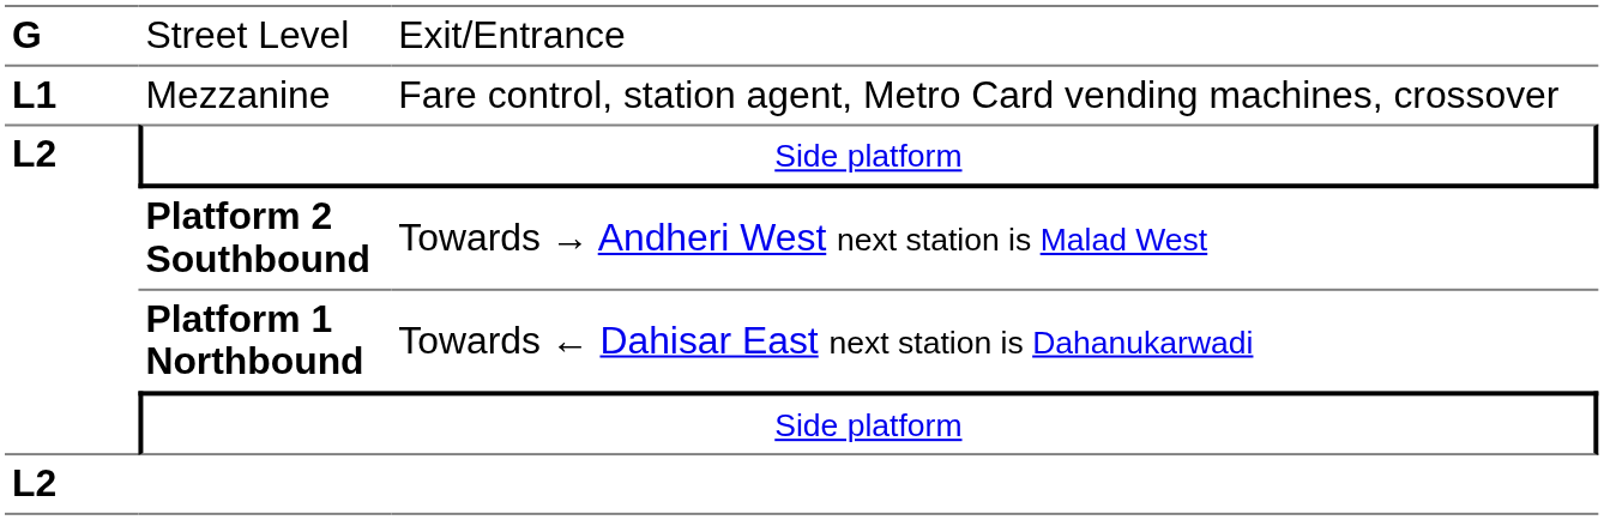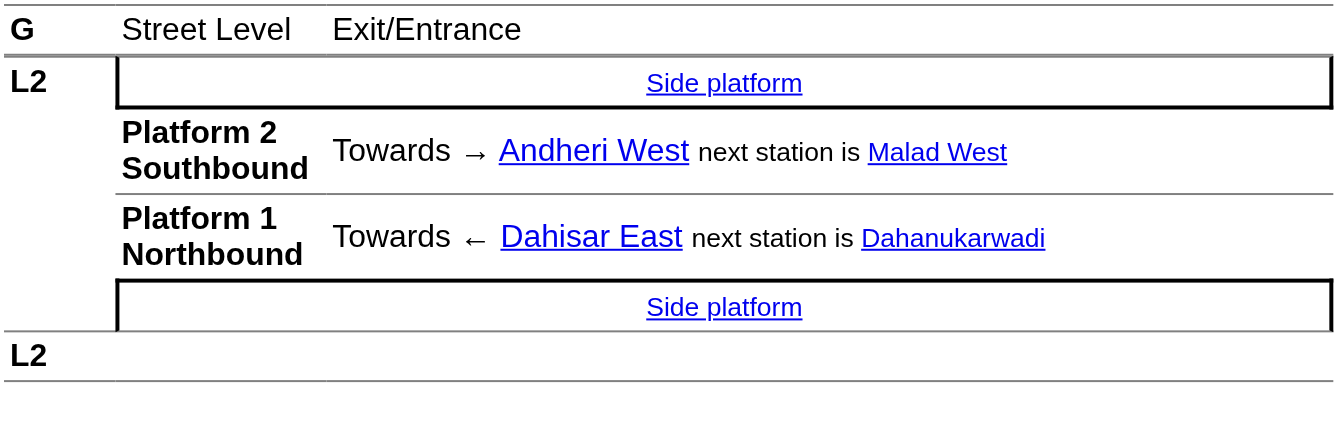- row: L1 | Mezzanine | Fare control, station agent, Metro Card vending machines, crossover
